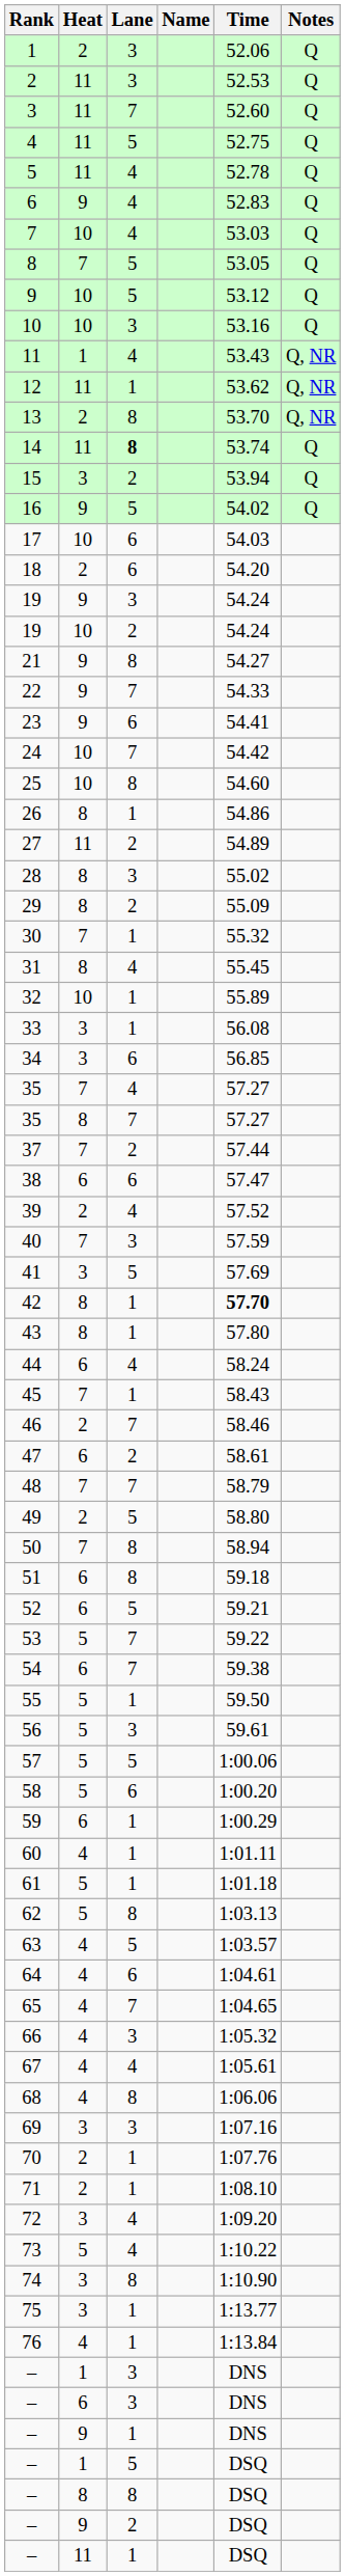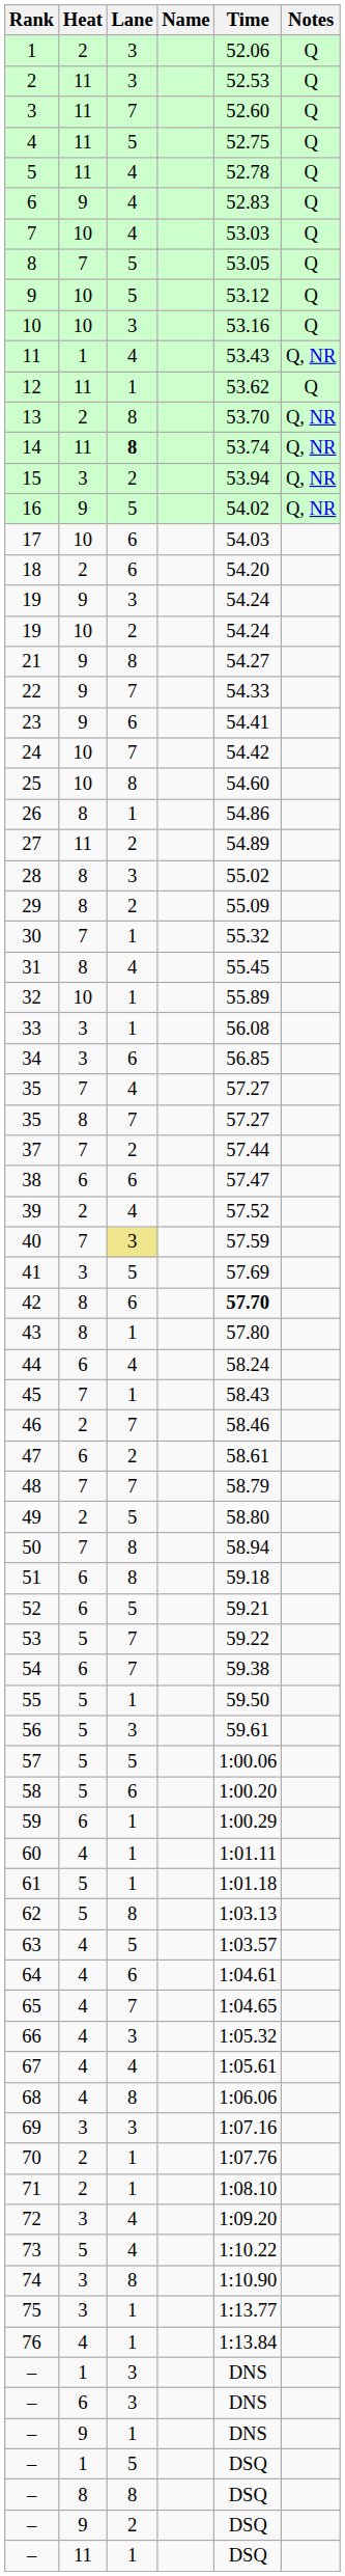12 | Notes: Q, NR -> Q
14 | Notes: Q -> Q, NR
15 | Notes: Q -> Q, NR
16 | Notes: Q -> Q, NR
40 | Lane: no background -> khaki background
42 | Lane: 1 -> 6
